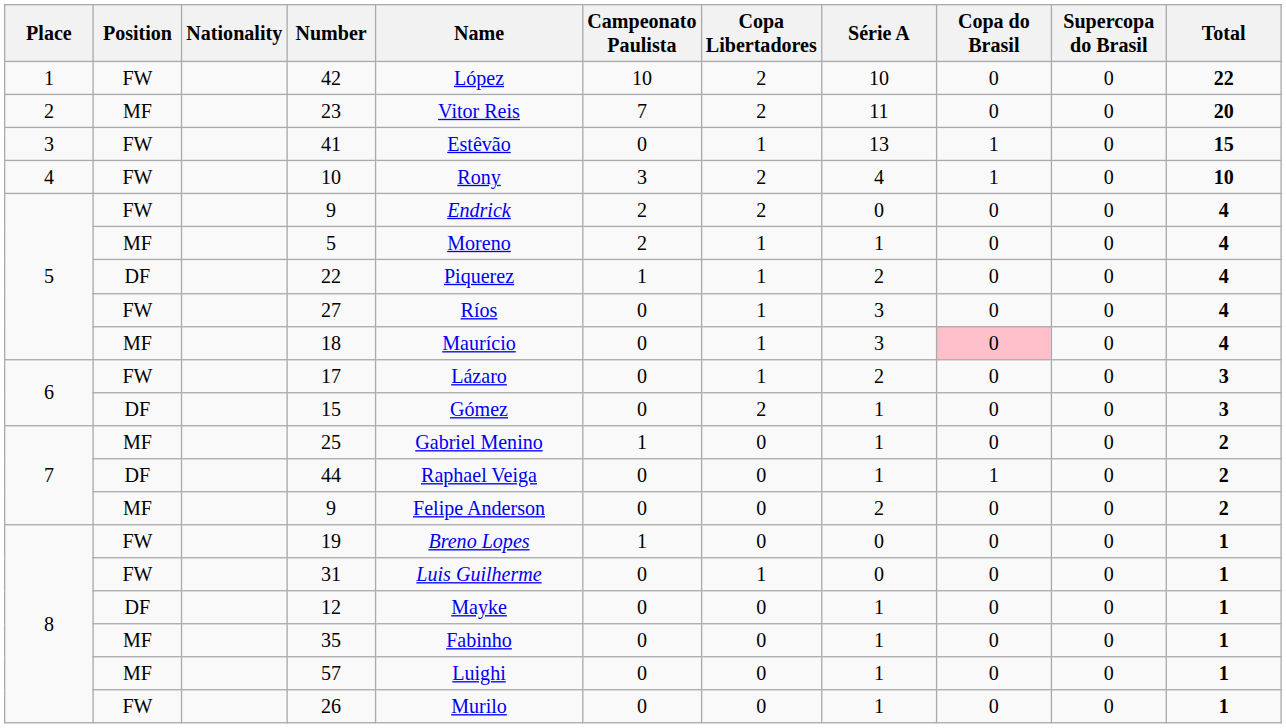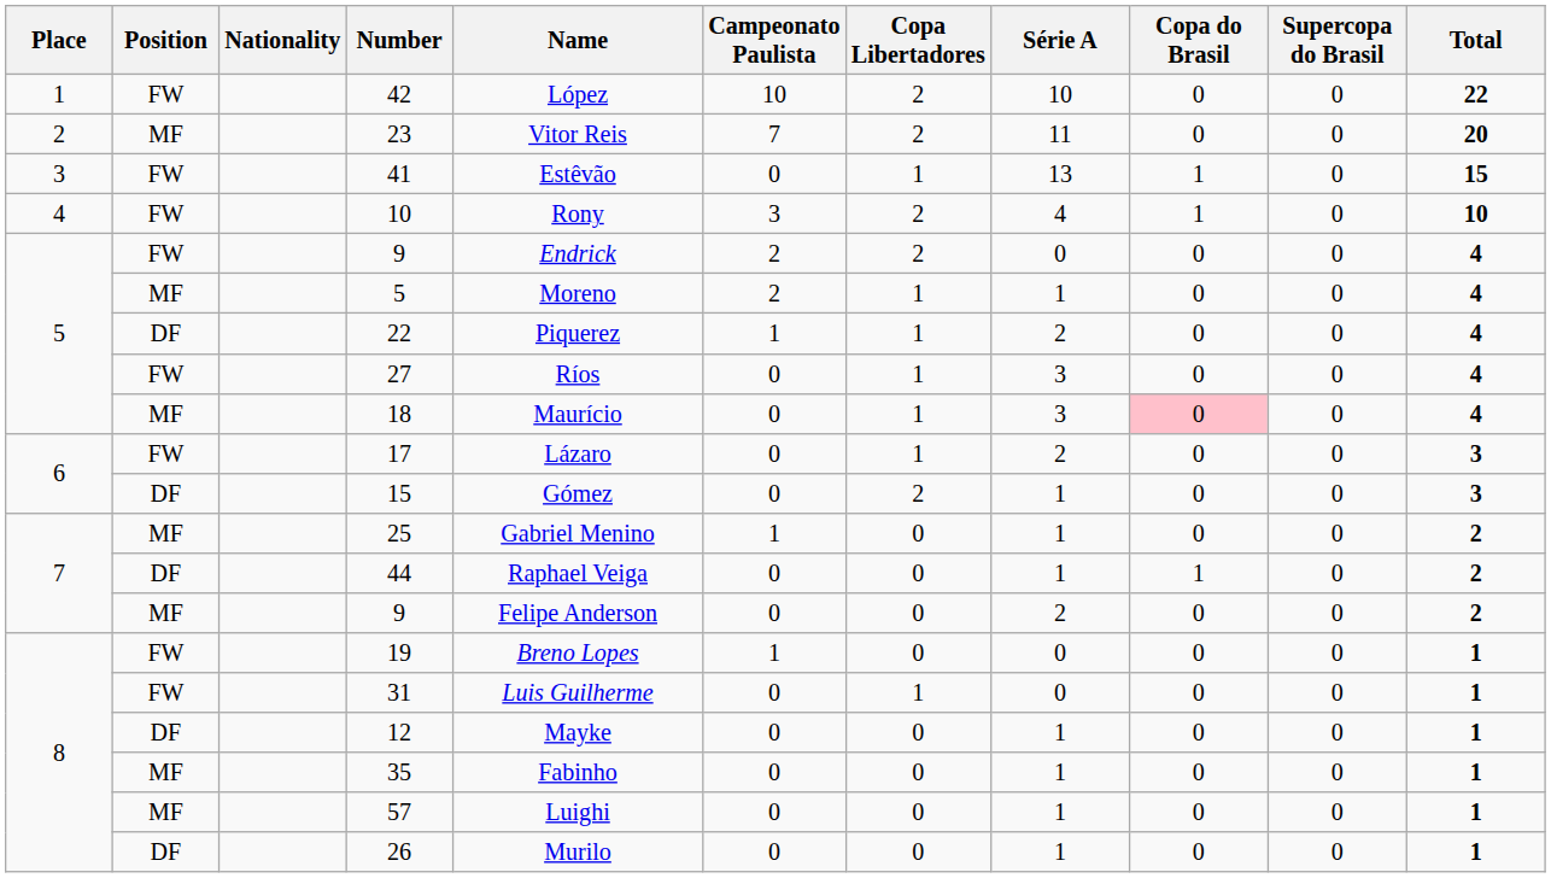26 | Position: FW -> DF
